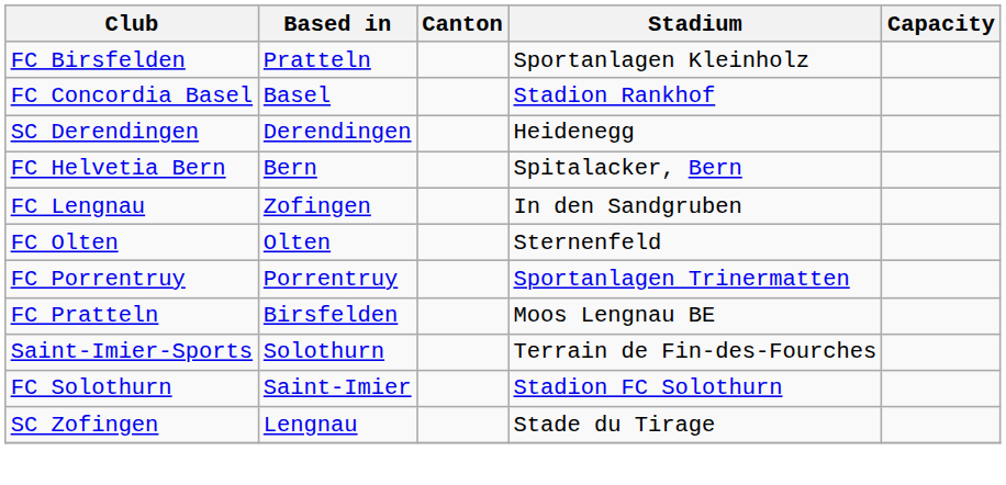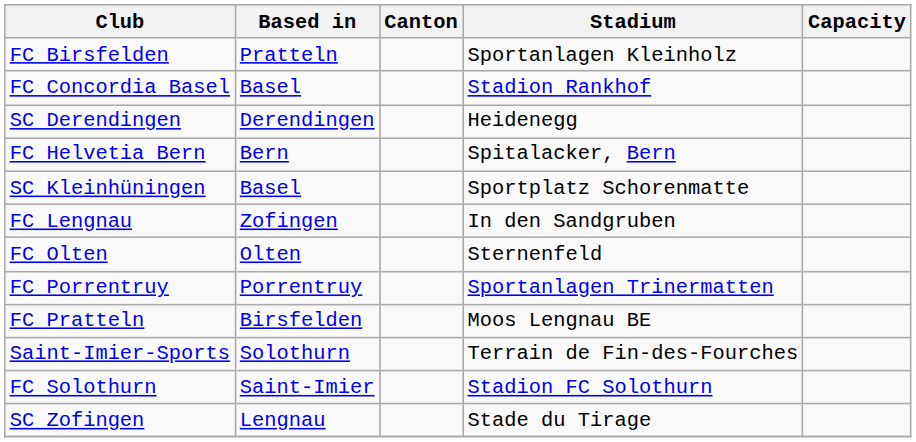+ row: SC Kleinhüningen | Basel | Sportplatz Schorenmatte
